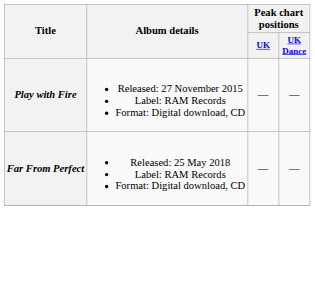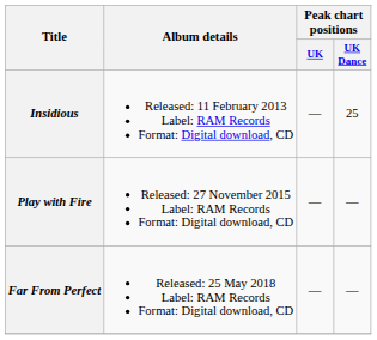+ row: Insidious | Released: 11 February 2013 Label: RAM Records Format: Digital download, CD | — | 25
